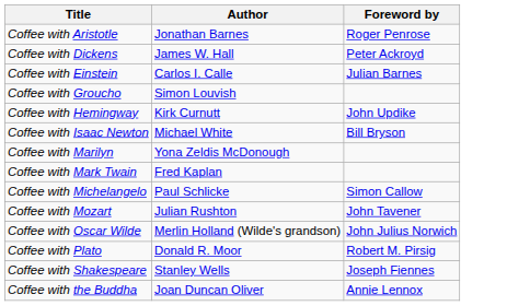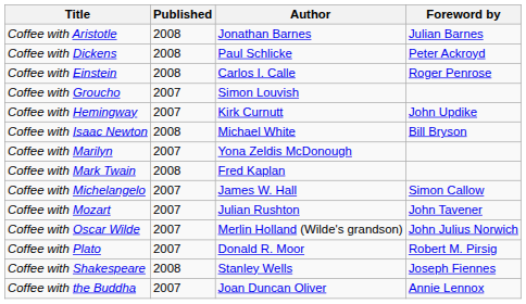+ column: Published | 2008 | 2008 | 2008 | 2007 | 2007 | 2008 | 2007 | 2008 | 2007 | 2007 | 2007 | 2007 | 2008 | 2007
Coffee with Aristotle | Foreword by: Roger Penrose -> Julian Barnes
Coffee with Dickens | Author: James W. Hall -> Paul Schlicke
Coffee with Einstein | Foreword by: Julian Barnes -> Roger Penrose
Coffee with Michelangelo | Author: Paul Schlicke -> James W. Hall
